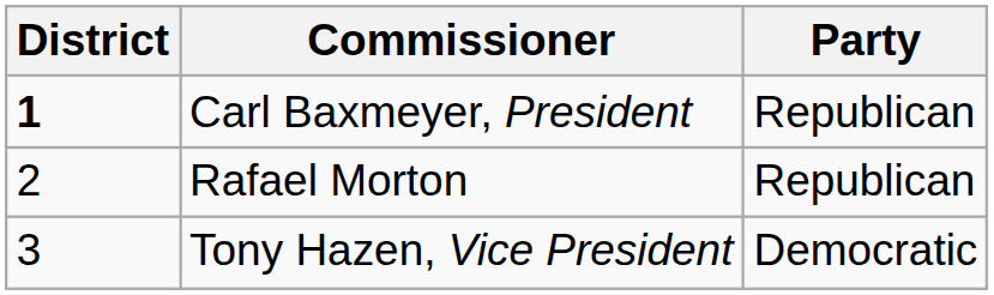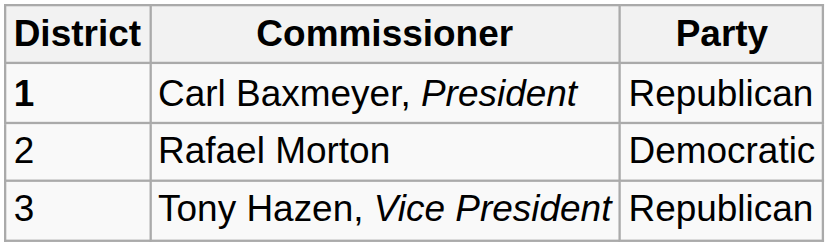Rafael Morton | Party: Republican -> Democratic
Tony Hazen, Vice President | Party: Democratic -> Republican
